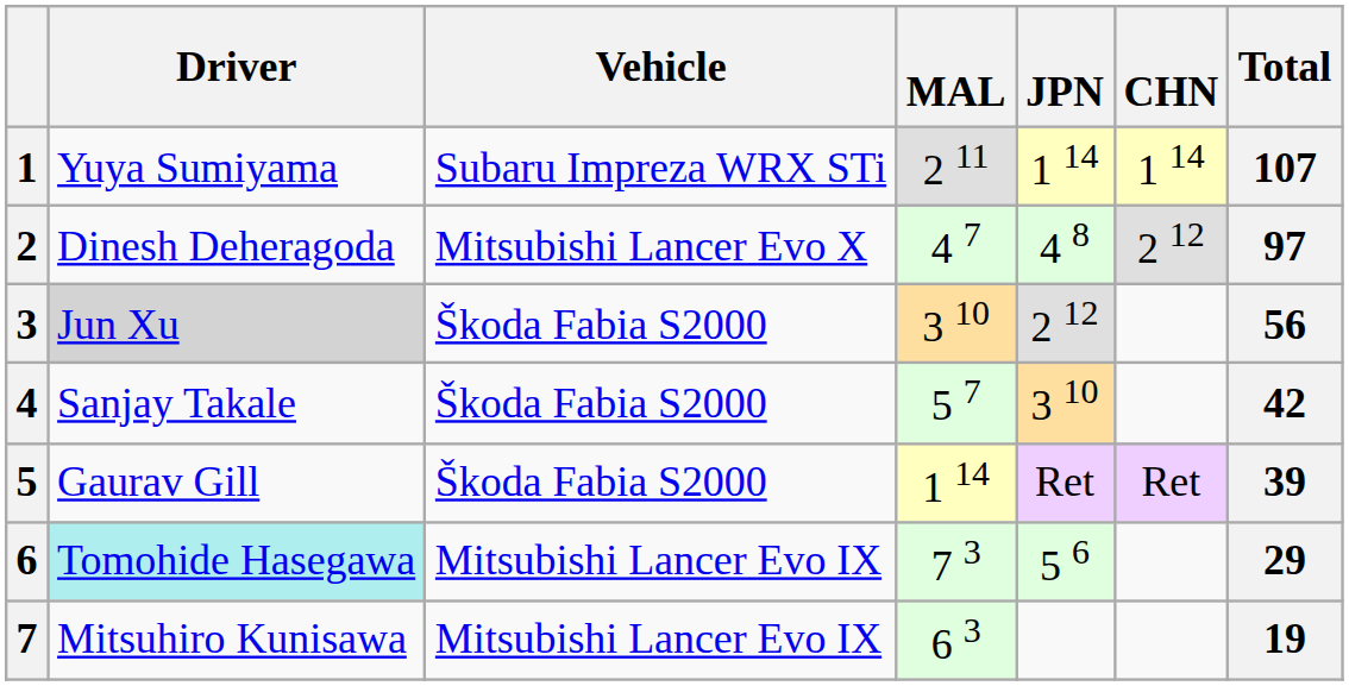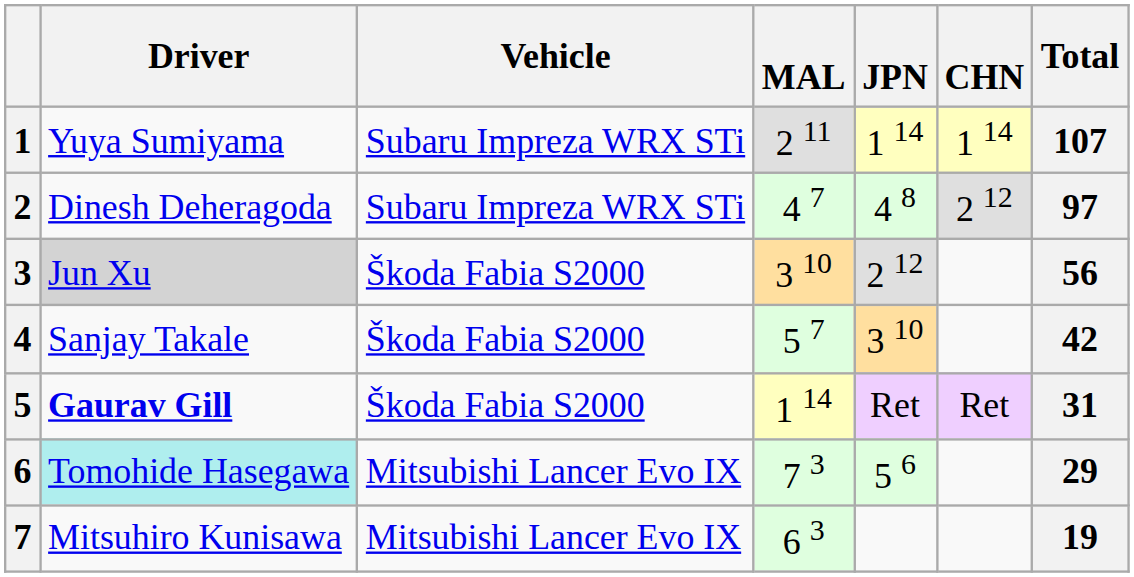2 | Vehicle: Mitsubishi Lancer Evo X -> Subaru Impreza WRX STi
5 | Driver: normal -> bold
5 | Total: 39 -> 31
